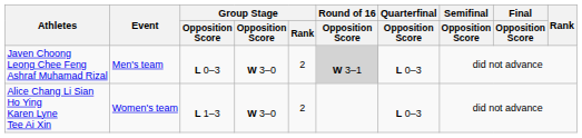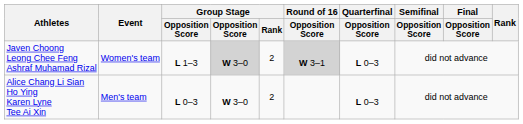Javen Choong Leong Chee Feng Ashraf Muhamad Rizal | Event: Men's team -> Women's team
Javen Choong Leong Chee Feng Ashraf Muhamad Rizal | column 3: L 0–3 -> L 1–3
Javen Choong Leong Chee Feng Ashraf Muhamad Rizal | column 4: no background -> lightgrey background
Alice Chang Li Sian Ho Ying Karen Lyne Tee Ai Xin | Event: Women's team -> Men's team
Alice Chang Li Sian Ho Ying Karen Lyne Tee Ai Xin | column 3: L 1–3 -> L 0–3
